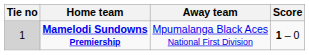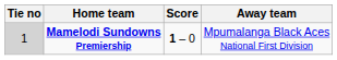columns swapped: Score <-> Away team
